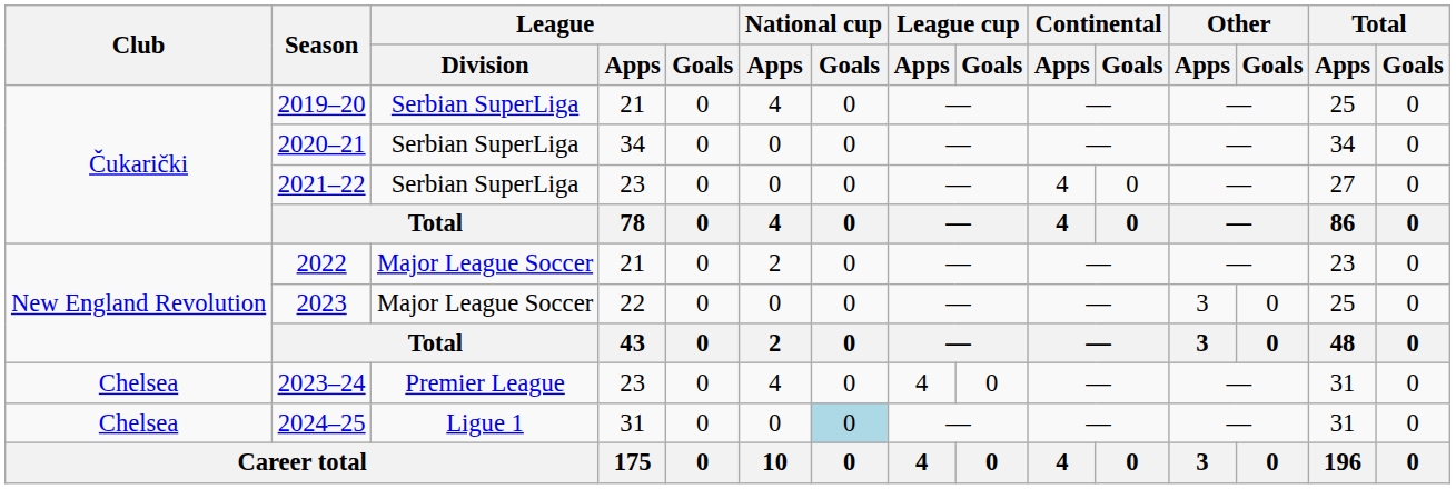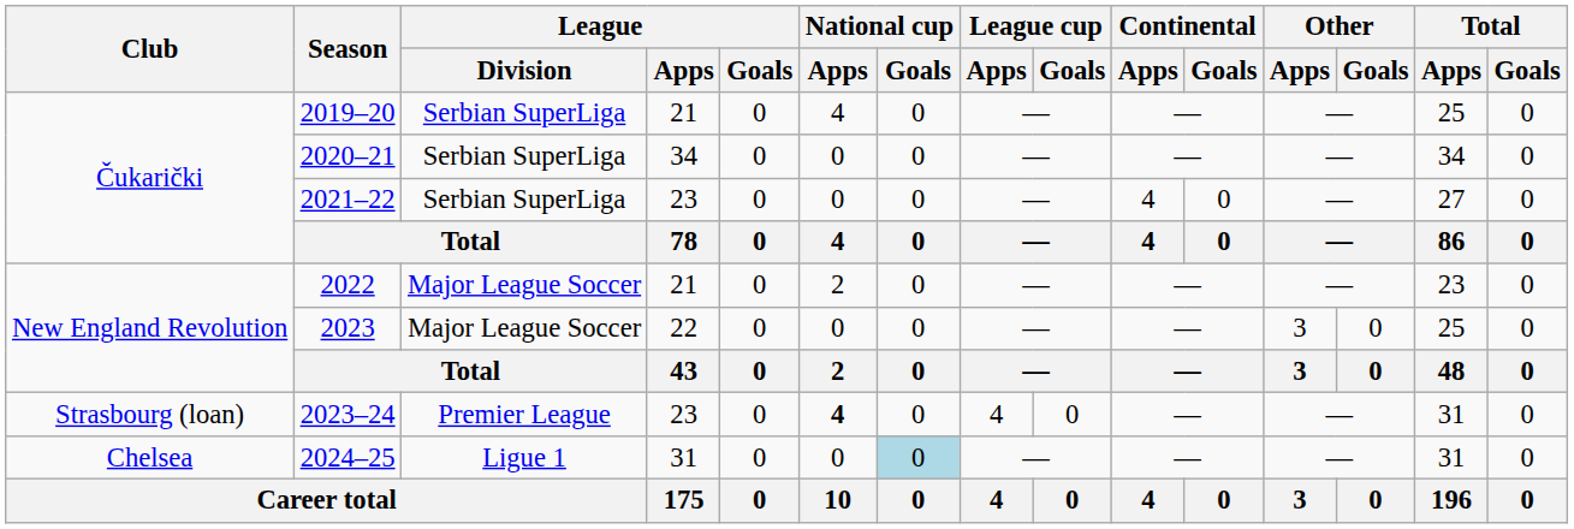2023–24 | Club: Chelsea -> Strasbourg (loan)
2023–24 | National cup / Apps: normal -> bold
